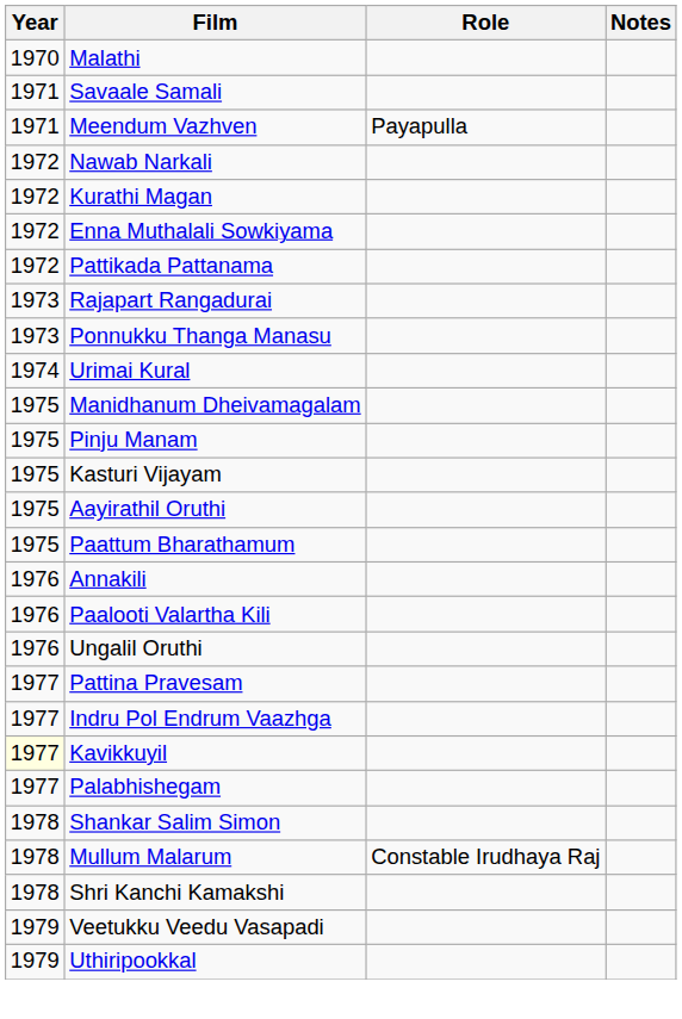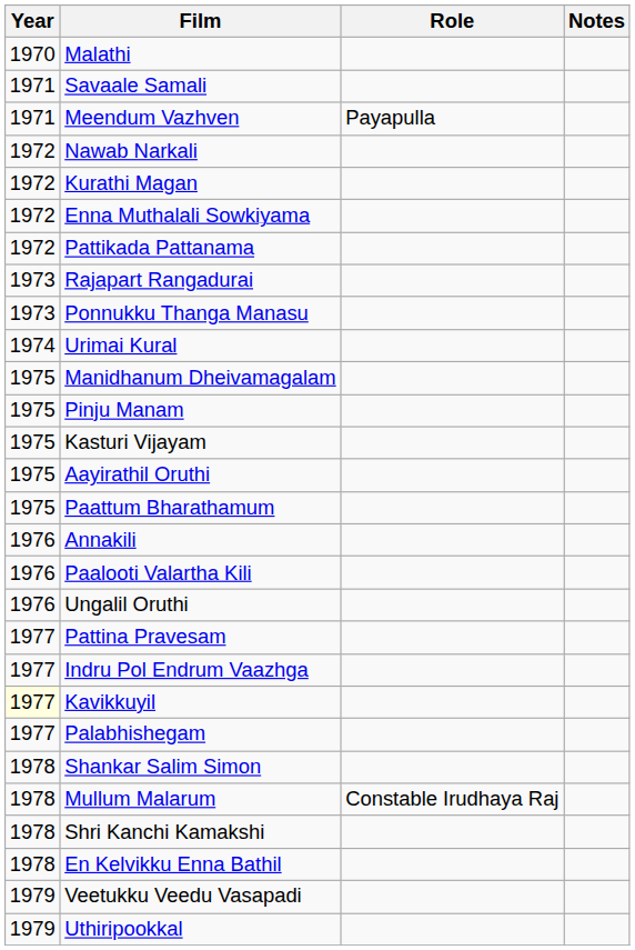+ row: 1978 | En Kelvikku Enna Bathil
